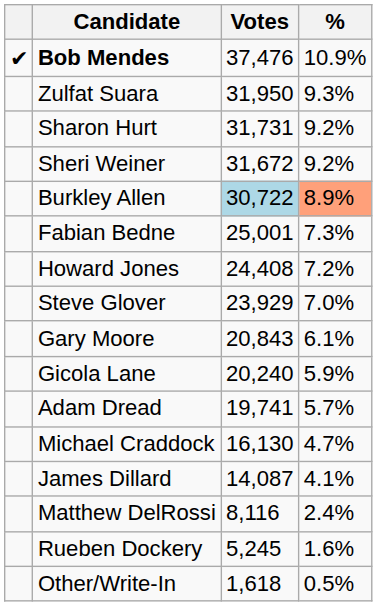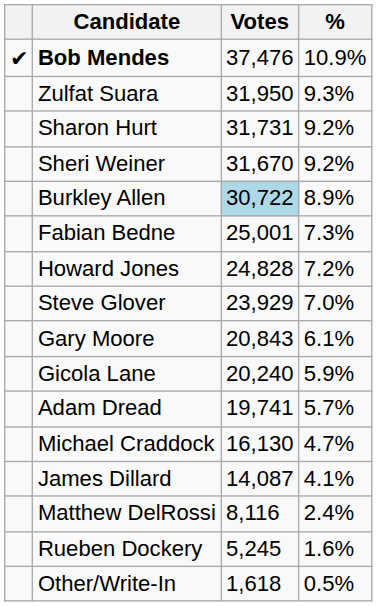Sheri Weiner | Votes: 31,672 -> 31,670
Burkley Allen | %: lightsalmon background -> no background
Howard Jones | Votes: 24,408 -> 24,828
